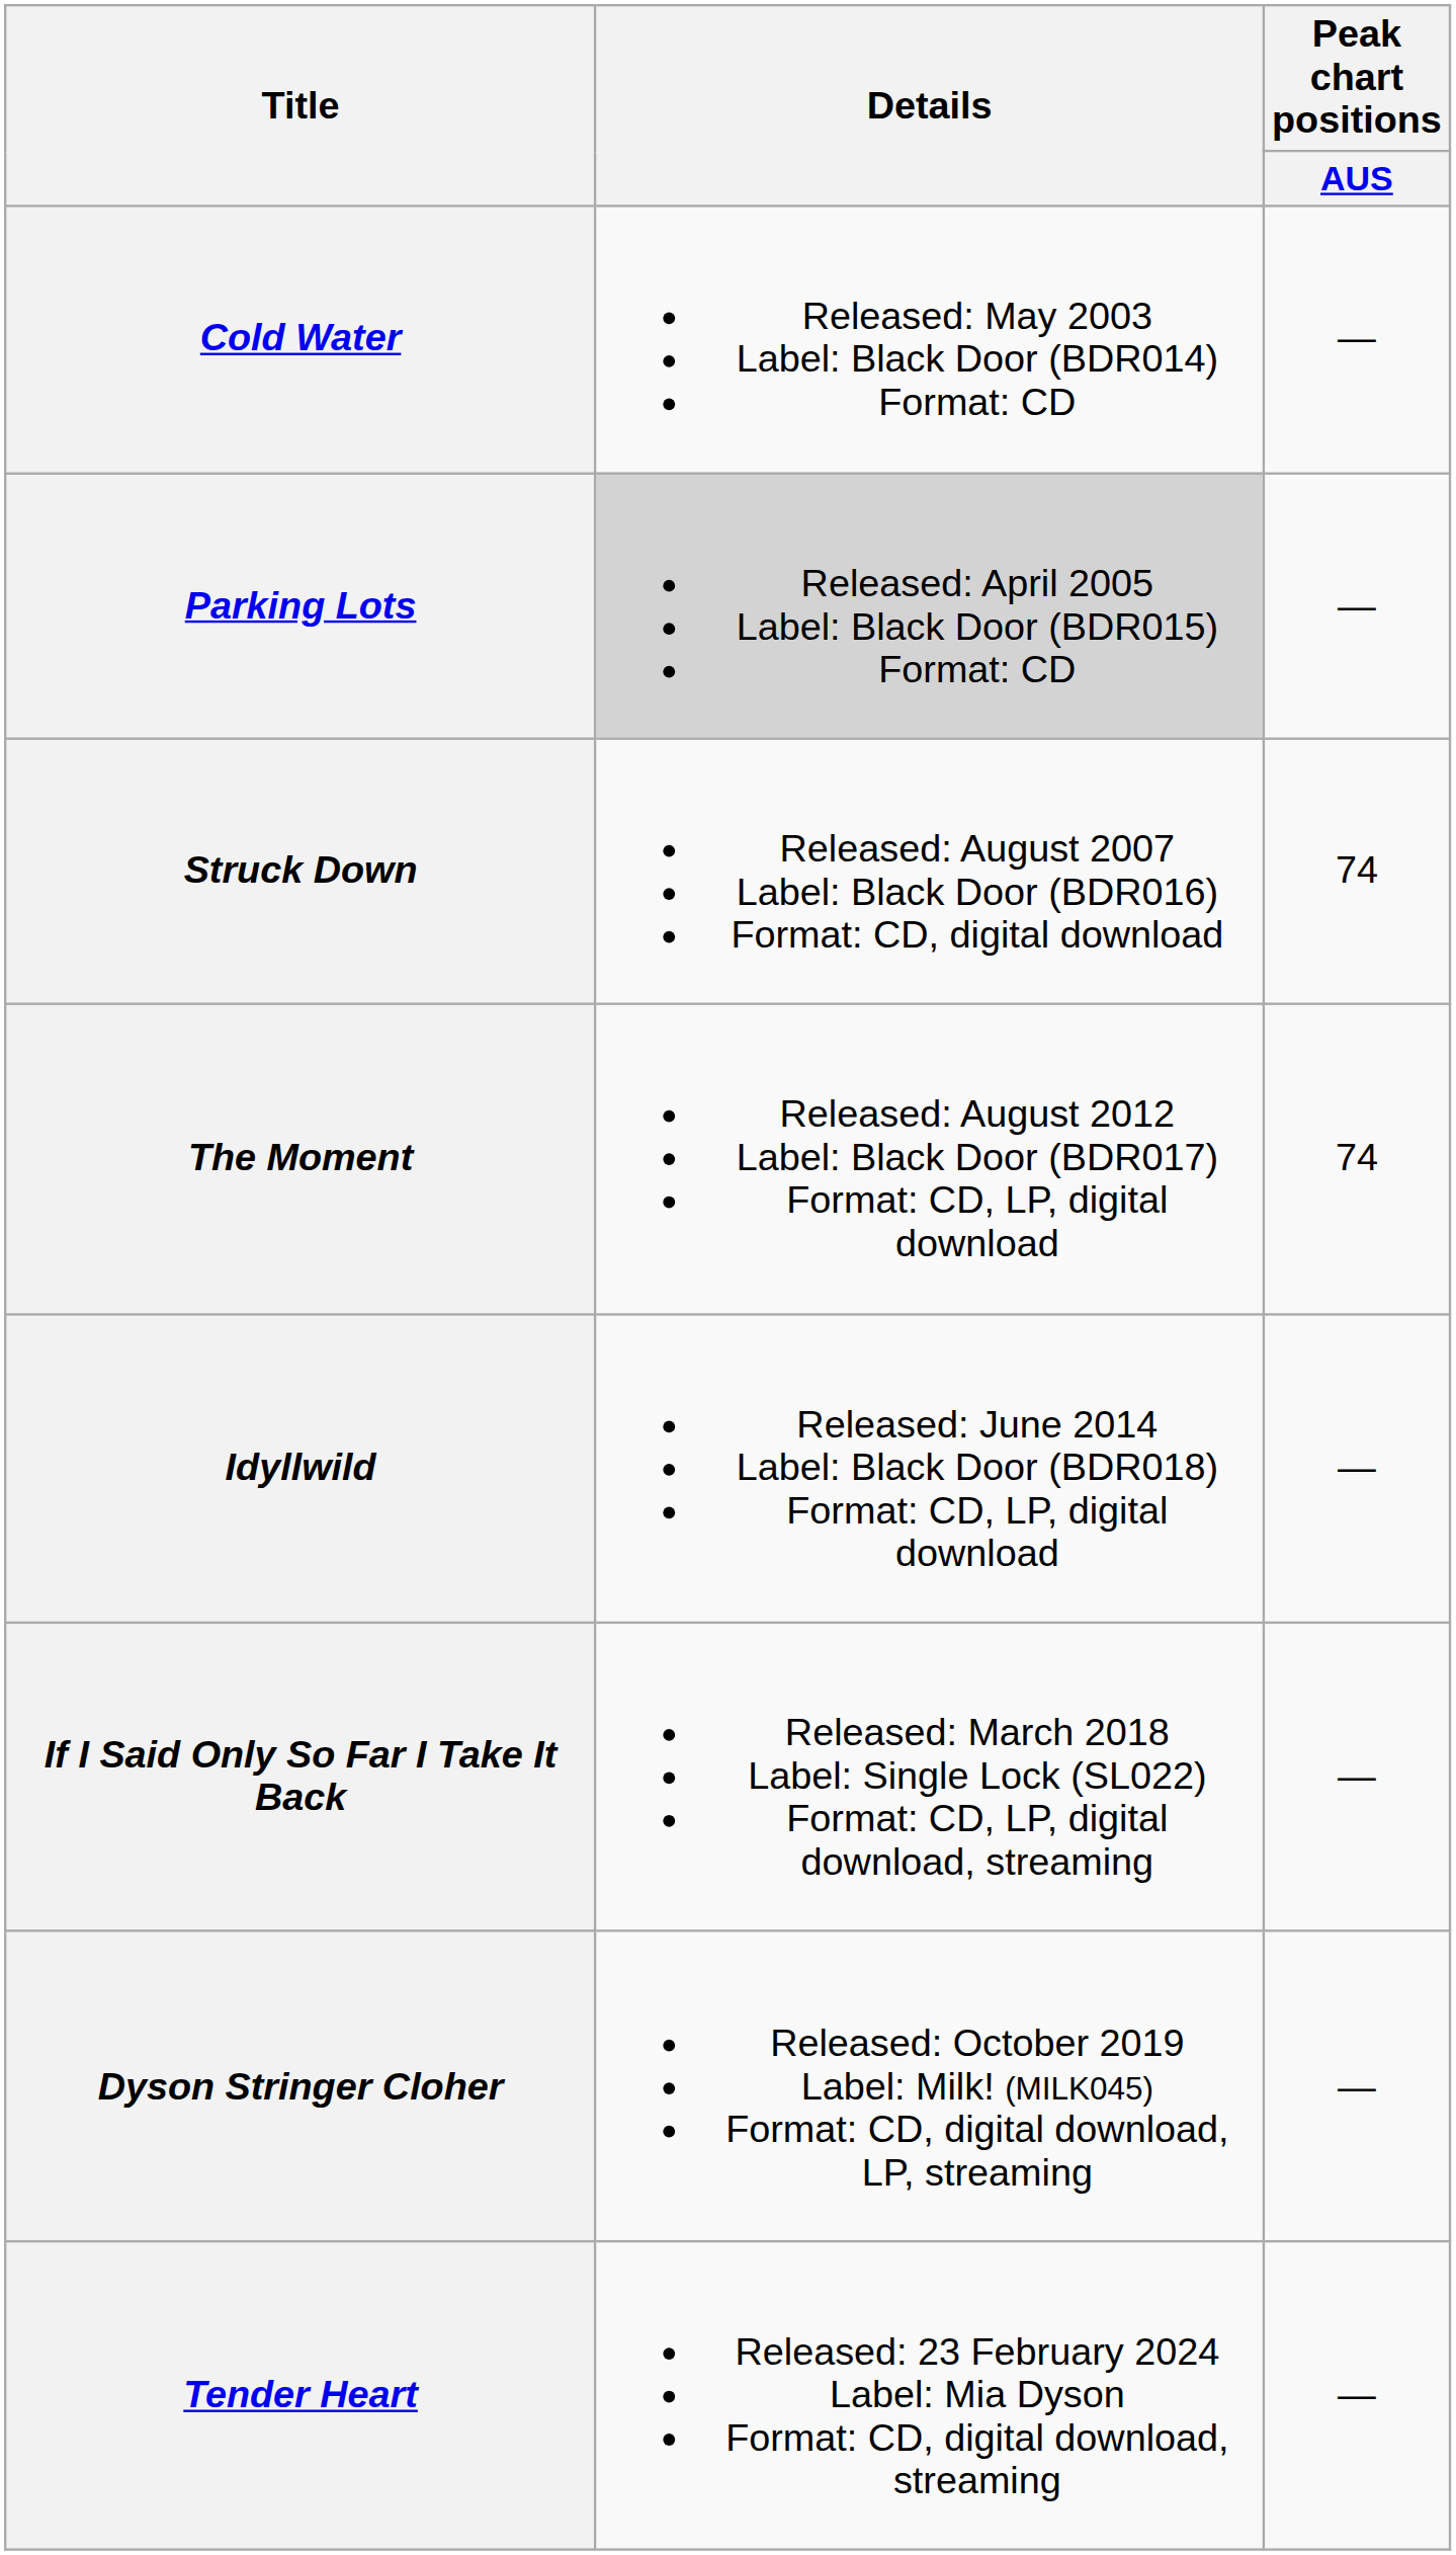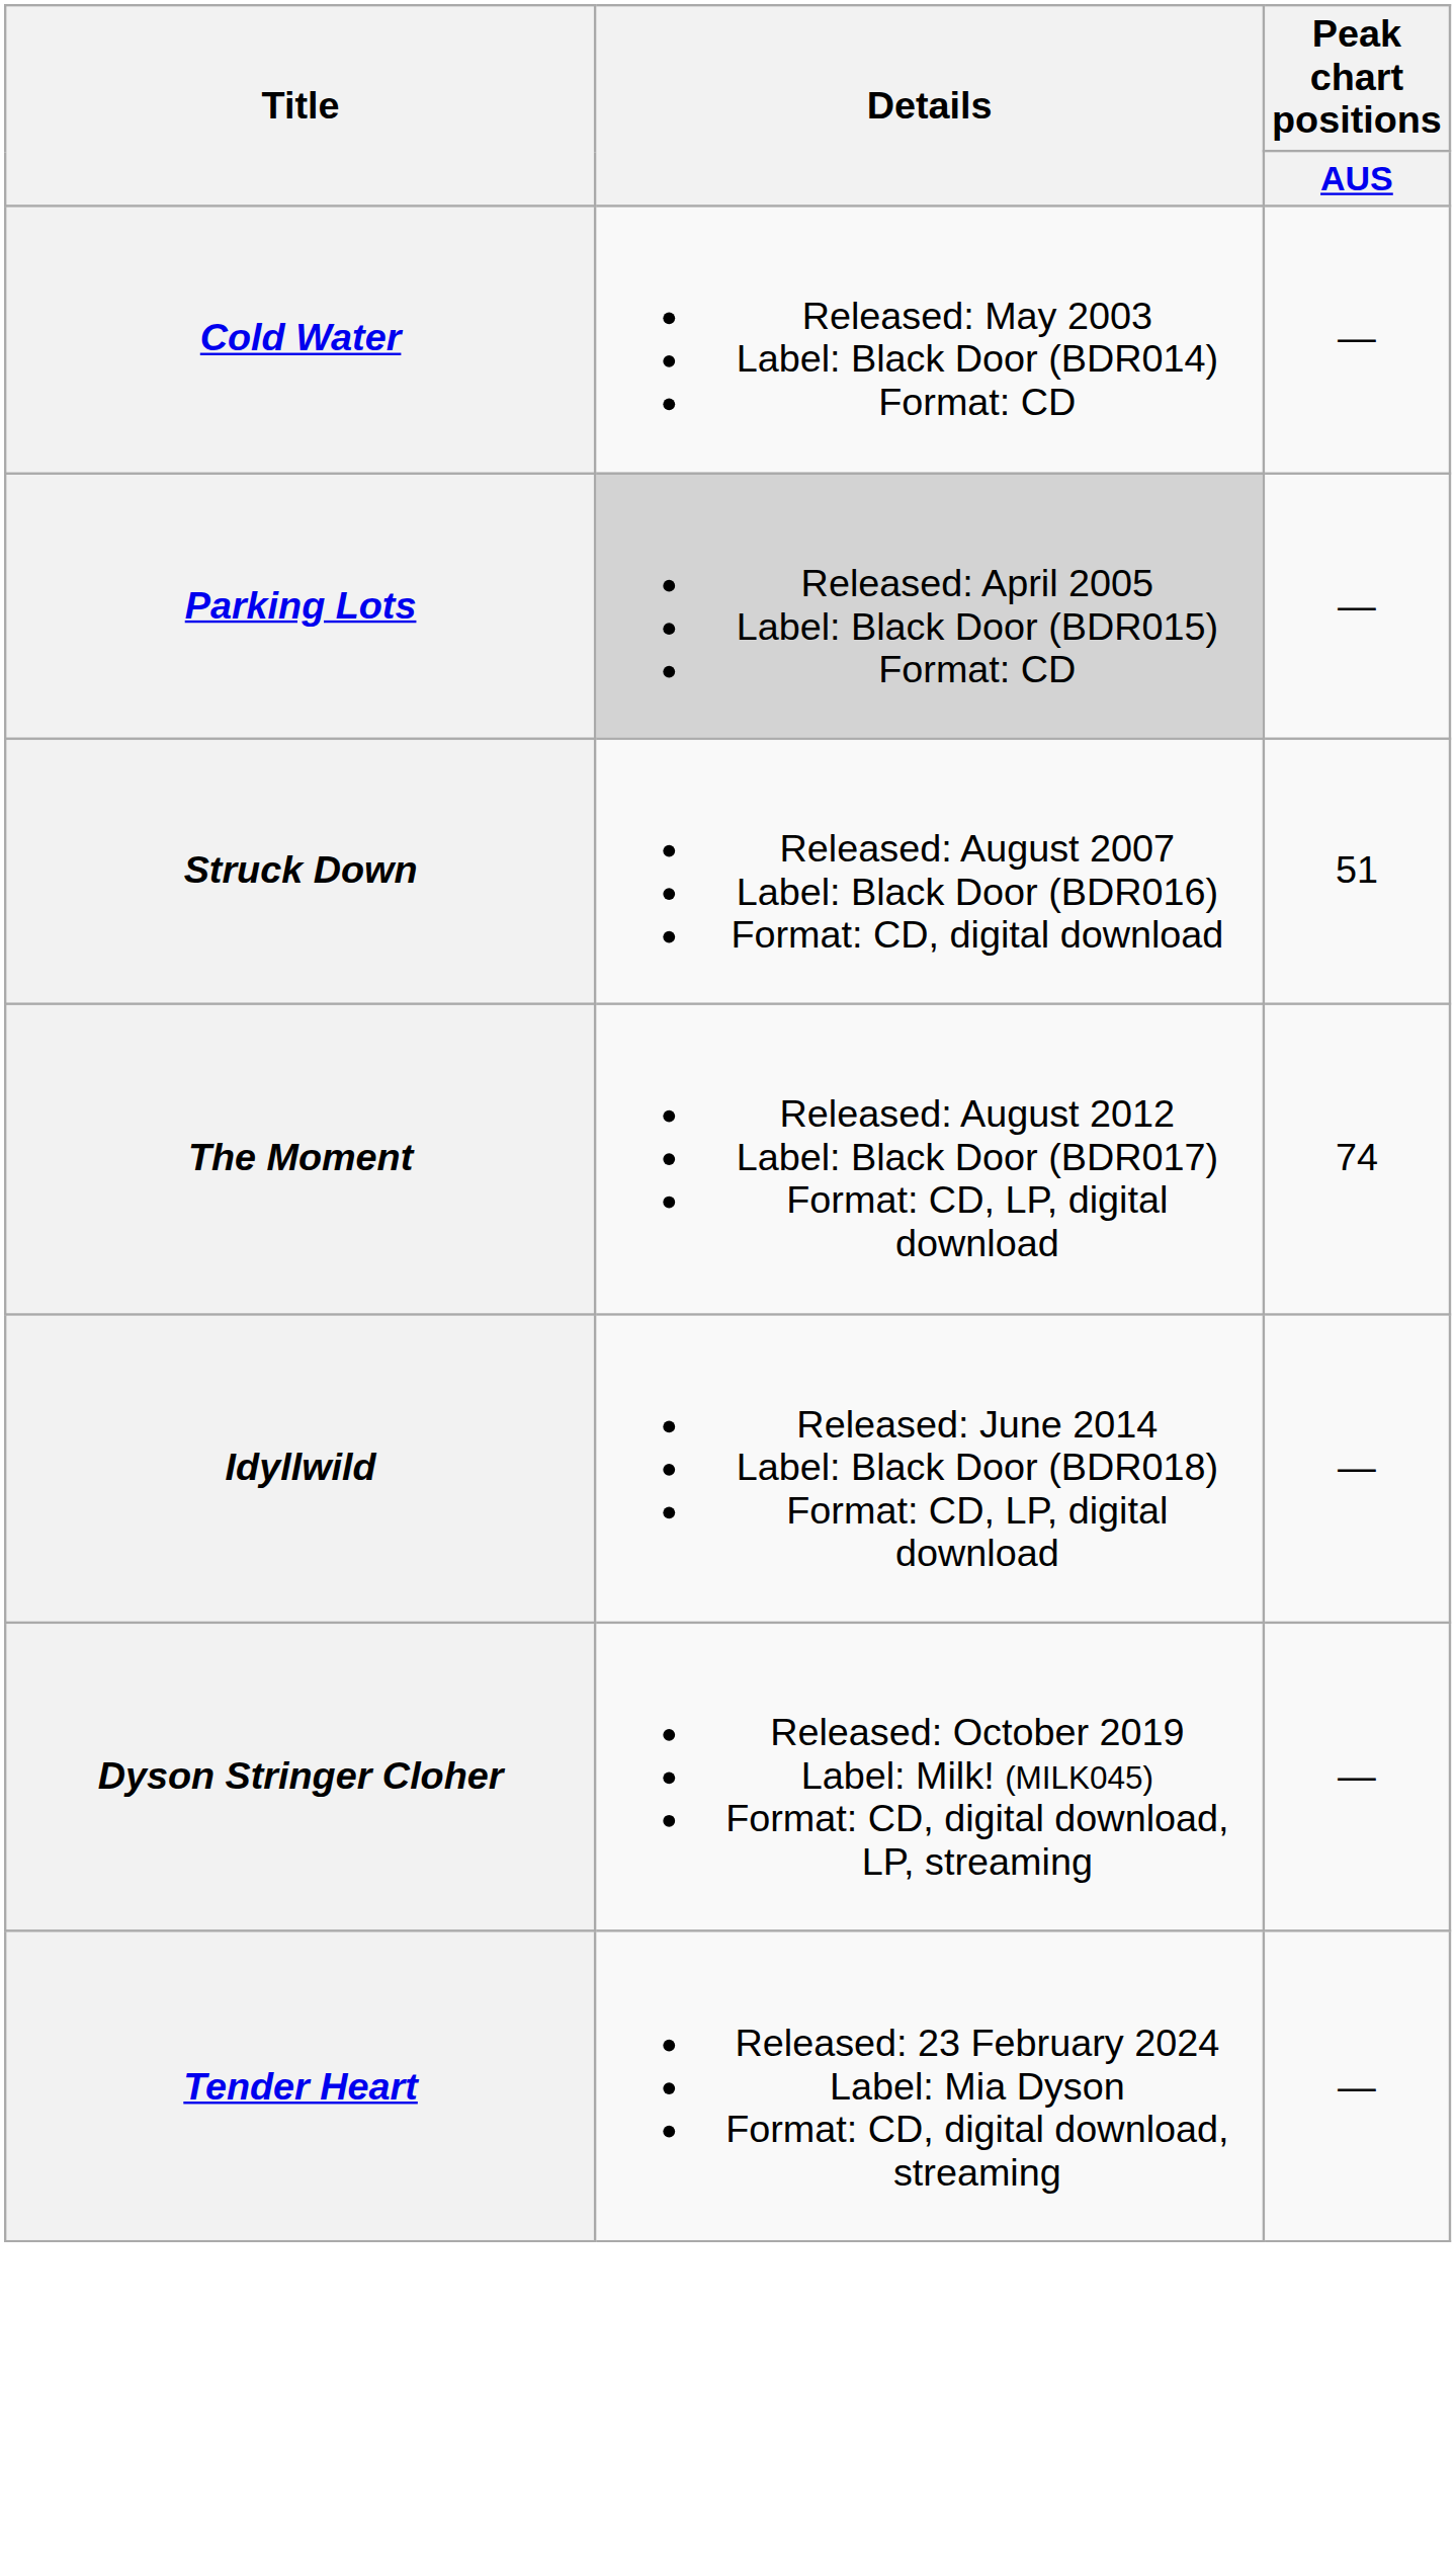Struck Down | Peak chart positions / AUS: 74 -> 51
- row: If I Said Only So Far I Take It Back | Released: March 2018 Label: Single Lock (SL022) Format: CD, LP, digital download, streaming | —
